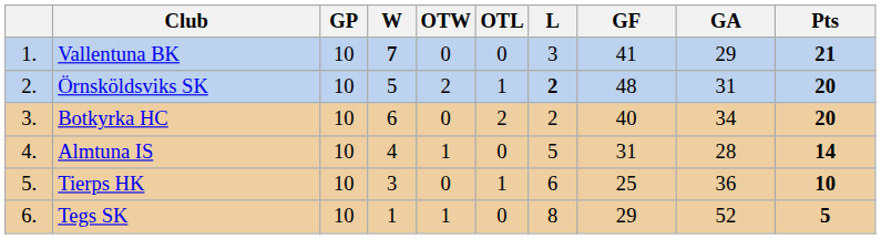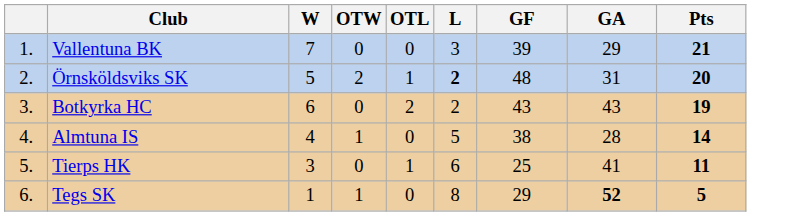- column: GP | 10 | 10 | 10 | 10 | 10 | 10
Vallentuna BK | W: bold -> normal
Vallentuna BK | GF: 41 -> 39
Botkyrka HC | GF: 40 -> 43
Botkyrka HC | GA: 34 -> 43
Botkyrka HC | Pts: 20 -> 19
Almtuna IS | GF: 31 -> 38
Tierps HK | GA: 36 -> 41
Tierps HK | Pts: 10 -> 11
Tegs SK | GA: normal -> bold
